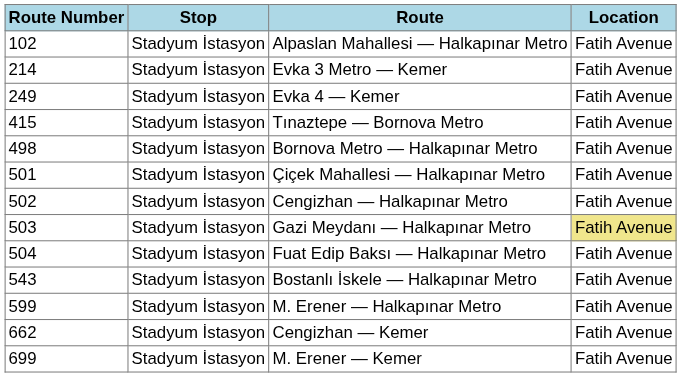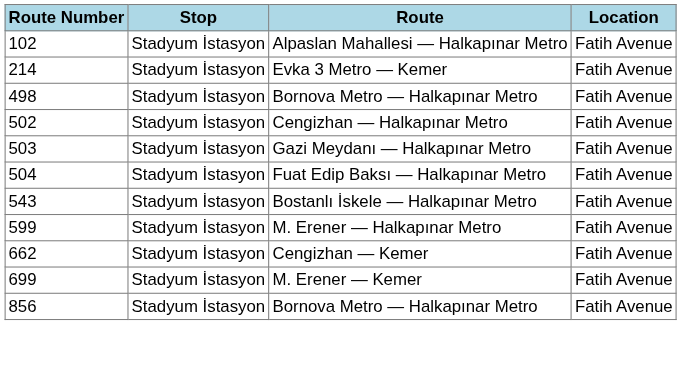- row: 249 | Stadyum İstasyon | Evka 4 — Kemer | Fatih Avenue
- row: 415 | Stadyum İstasyon | Tınaztepe — Bornova Metro | Fatih Avenue
- row: 501 | Stadyum İstasyon | Çiçek Mahallesi — Halkapınar Metro | Fatih Avenue
Gazi Meydanı — Halkapınar Metro | Location: khaki background -> no background
+ row: 856 | Stadyum İstasyon | Bornova Metro — Halkapınar Metro | Fatih Avenue
